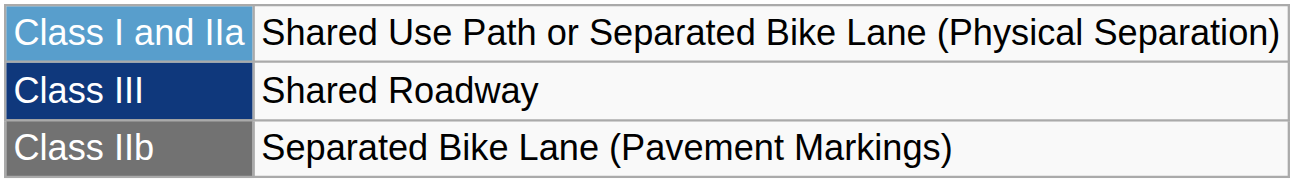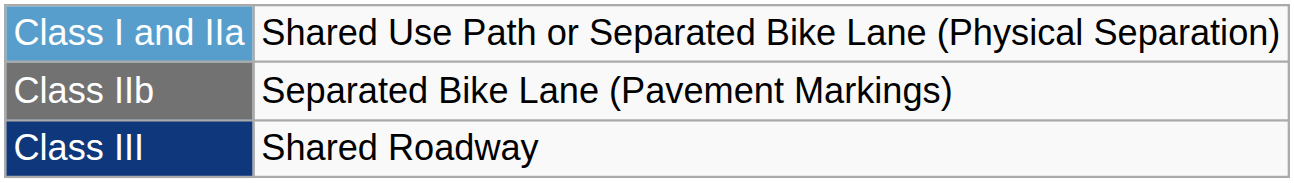rows swapped: Class IIb <-> Class III
